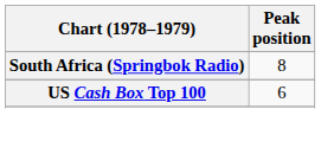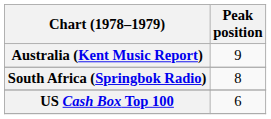+ row: Australia (Kent Music Report) | 9
